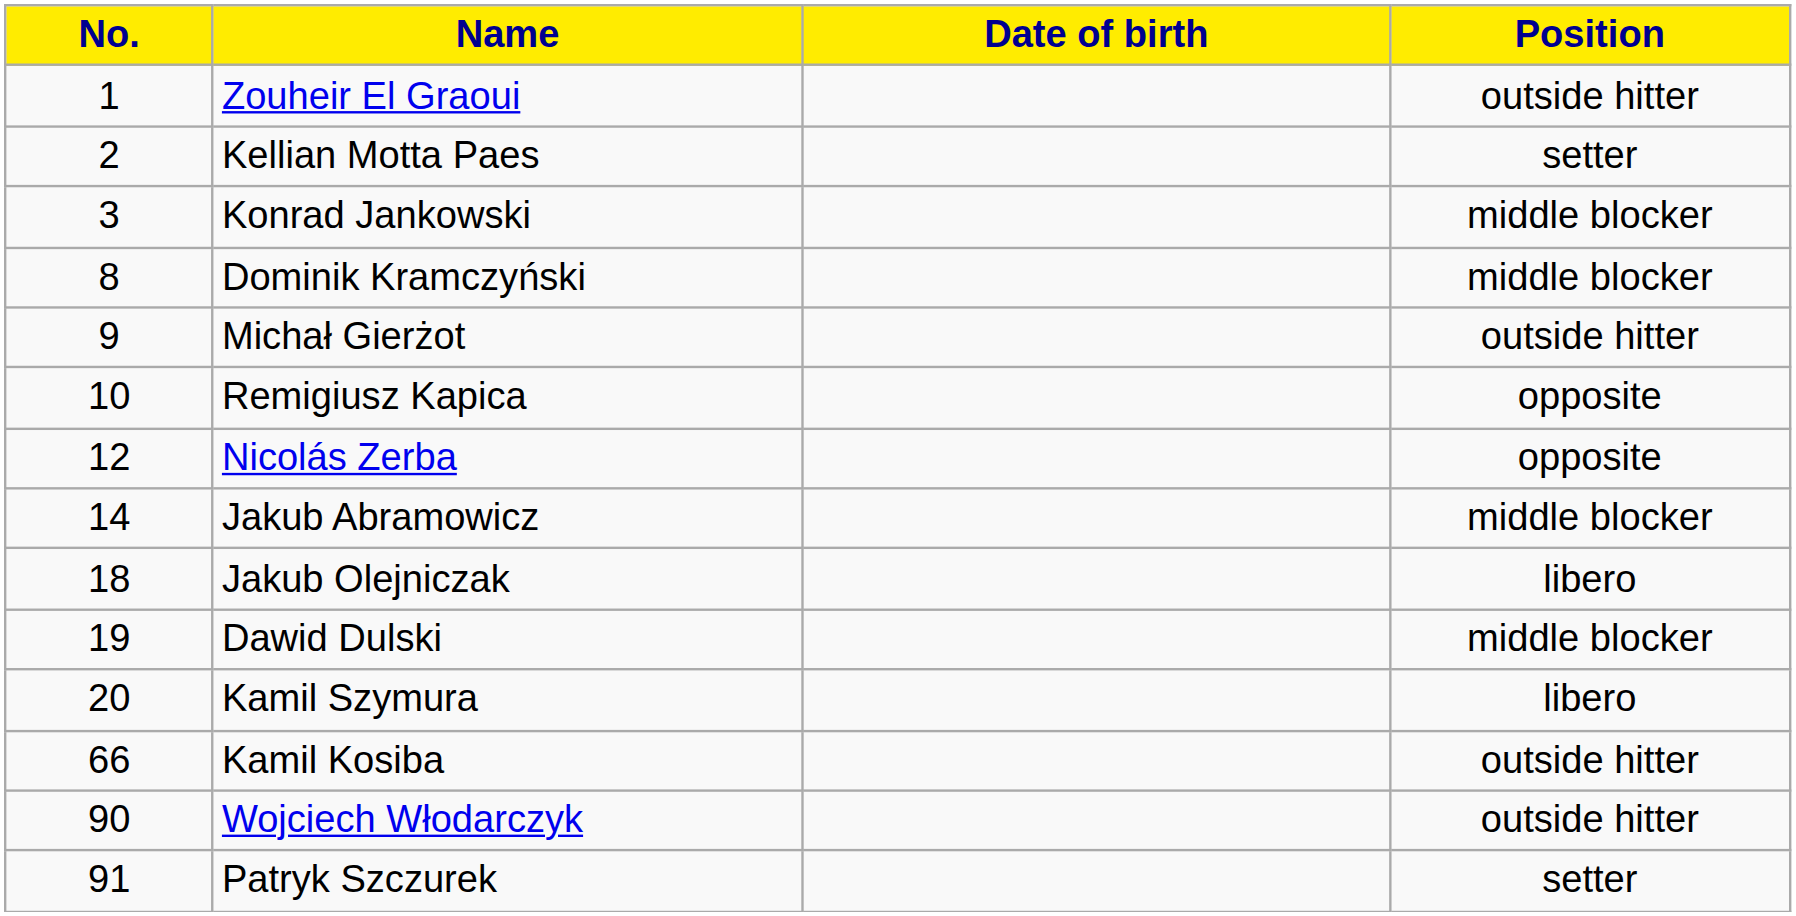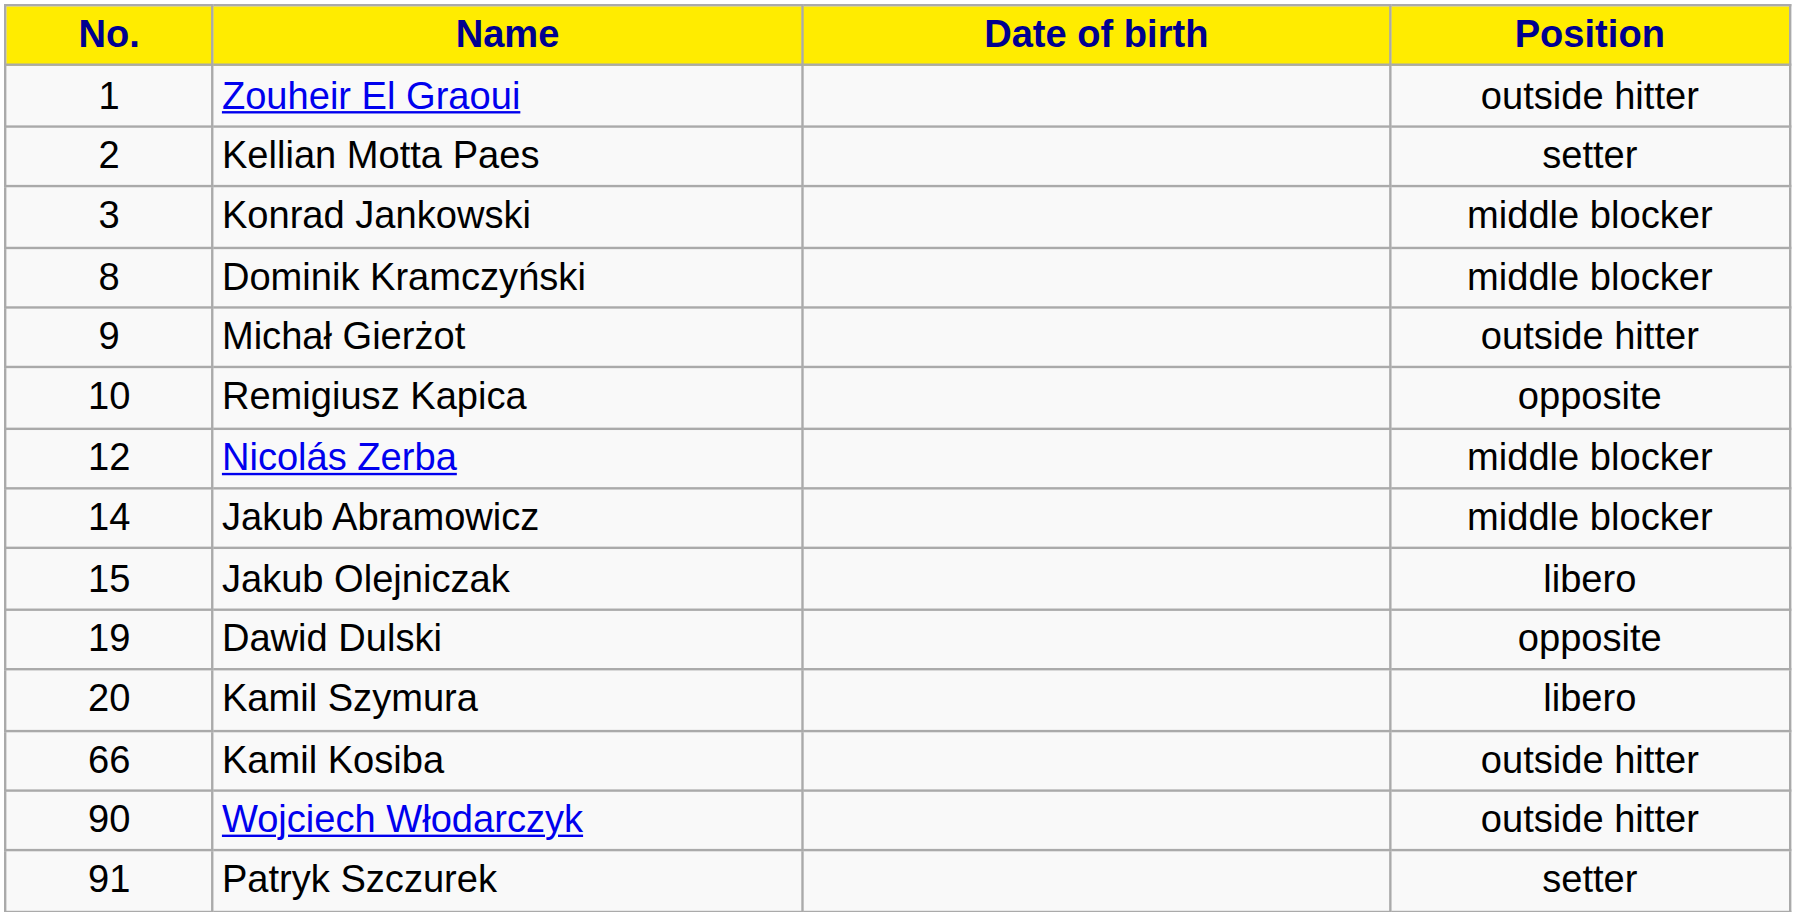Nicolás Zerba | Position: opposite -> middle blocker
Jakub Olejniczak | No.: 18 -> 15
Dawid Dulski | Position: middle blocker -> opposite
